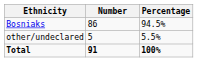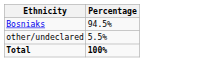- column: Number | 86 | 5 | 91
